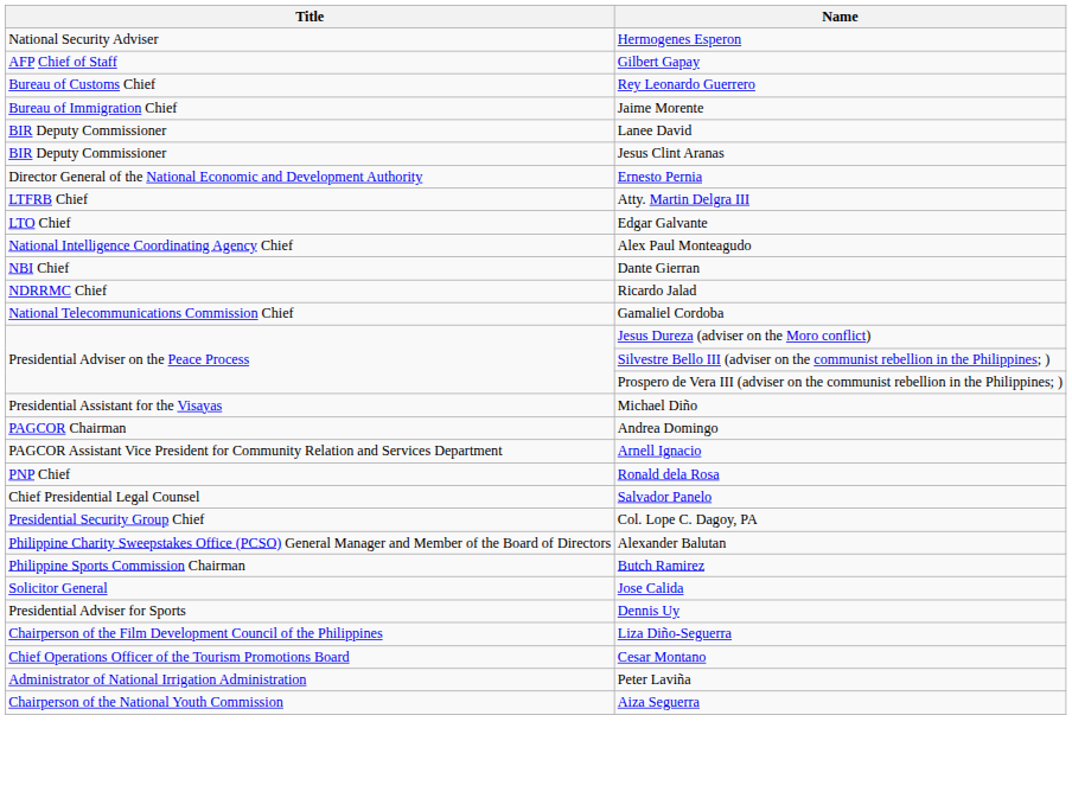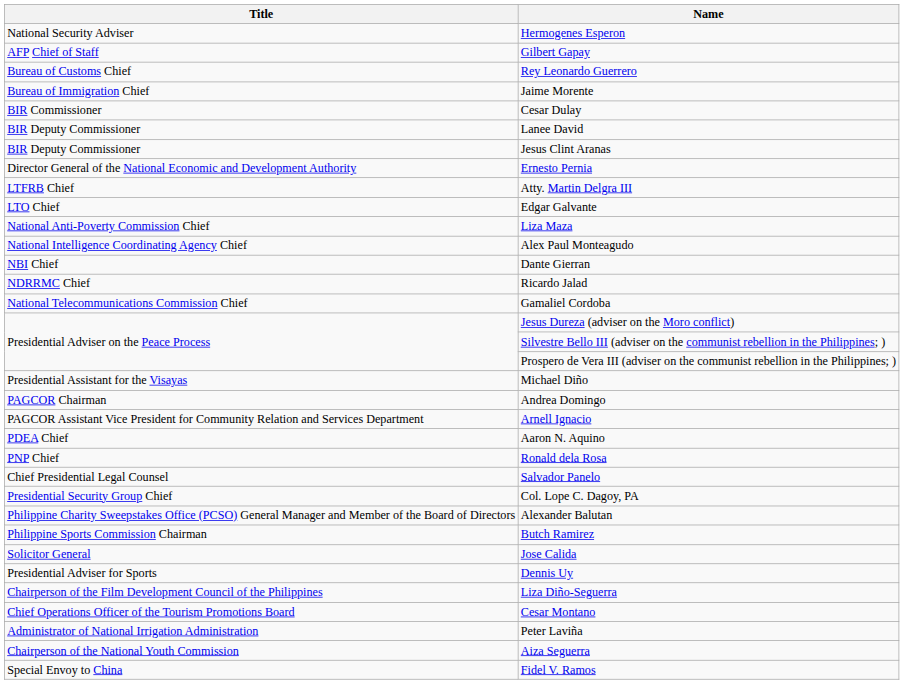+ row: BIR Commissioner | Cesar Dulay
+ row: National Anti-Poverty Commission Chief | Liza Maza
+ row: PDEA Chief | Aaron N. Aquino
+ row: Special Envoy to China | Fidel V. Ramos
